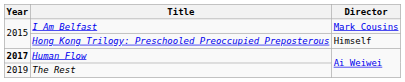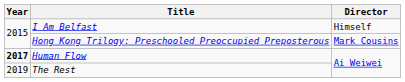I Am Belfast | Director: Mark Cousins -> Himself
Hong Kong Trilogy: Preschooled Preoccupied Preposterous | Director: Himself -> Mark Cousins
